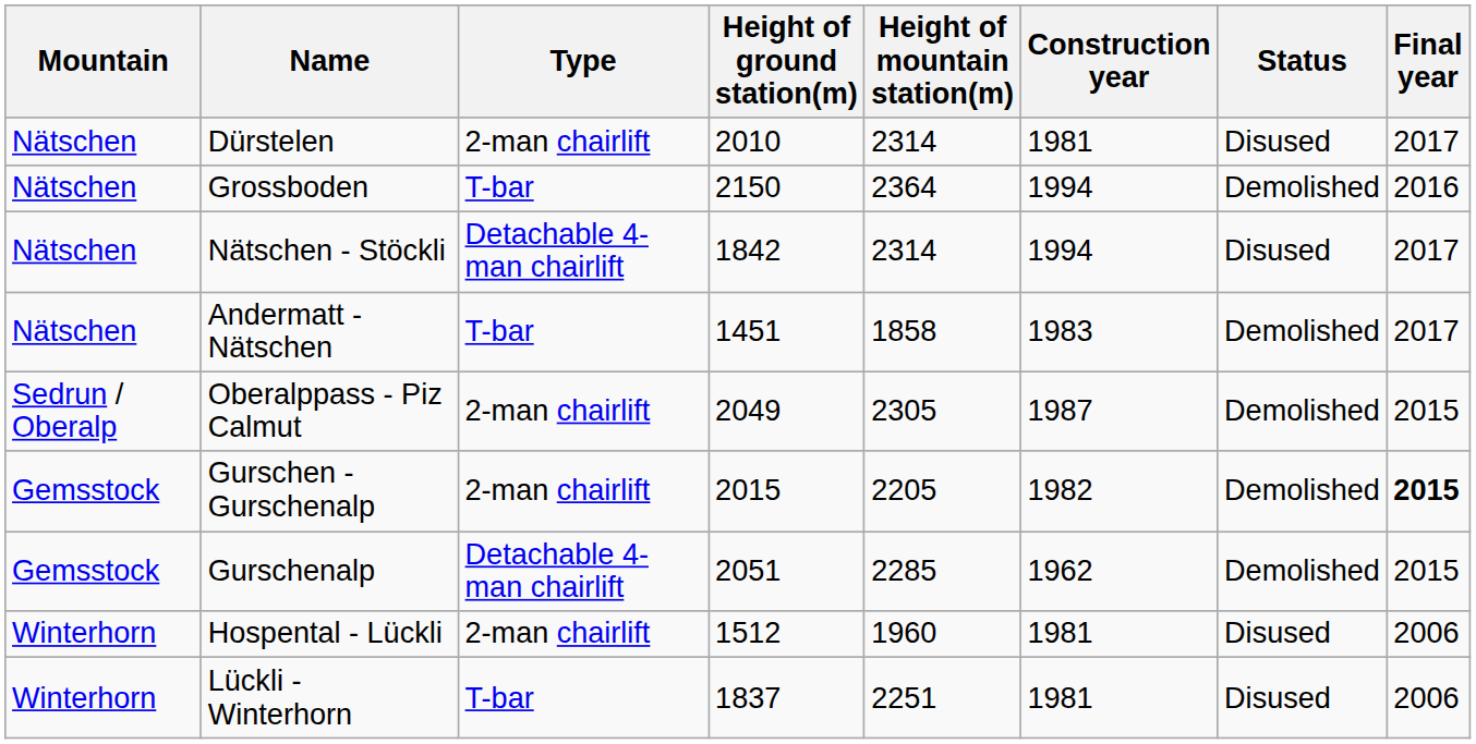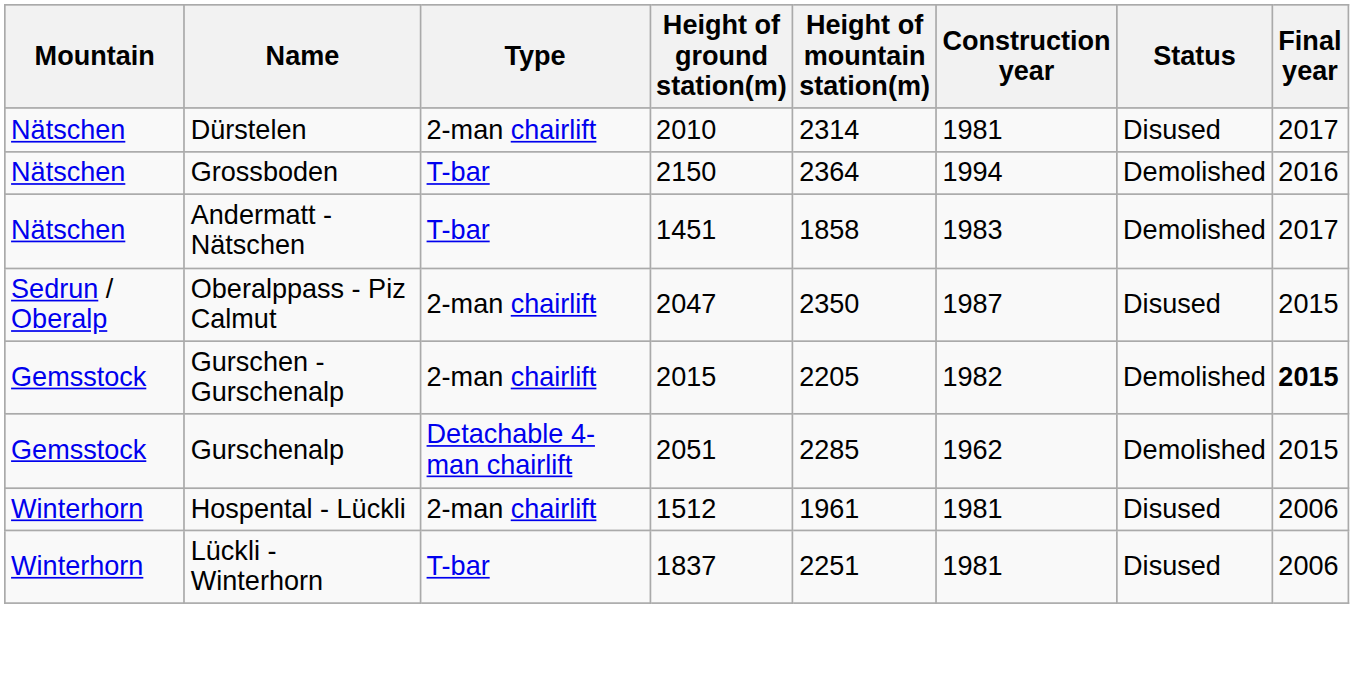- row: Nätschen | Nätschen - Stöckli | Detachable 4-man chairlift | 1842 | 2314 | 1994 | Disused | 2017
Oberalppass - Piz Calmut | Height of ground station(m): 2049 -> 2047
Oberalppass - Piz Calmut | Height of mountain station(m): 2305 -> 2350
Oberalppass - Piz Calmut | Status: Demolished -> Disused
Hospental - Lückli | Height of mountain station(m): 1960 -> 1961
